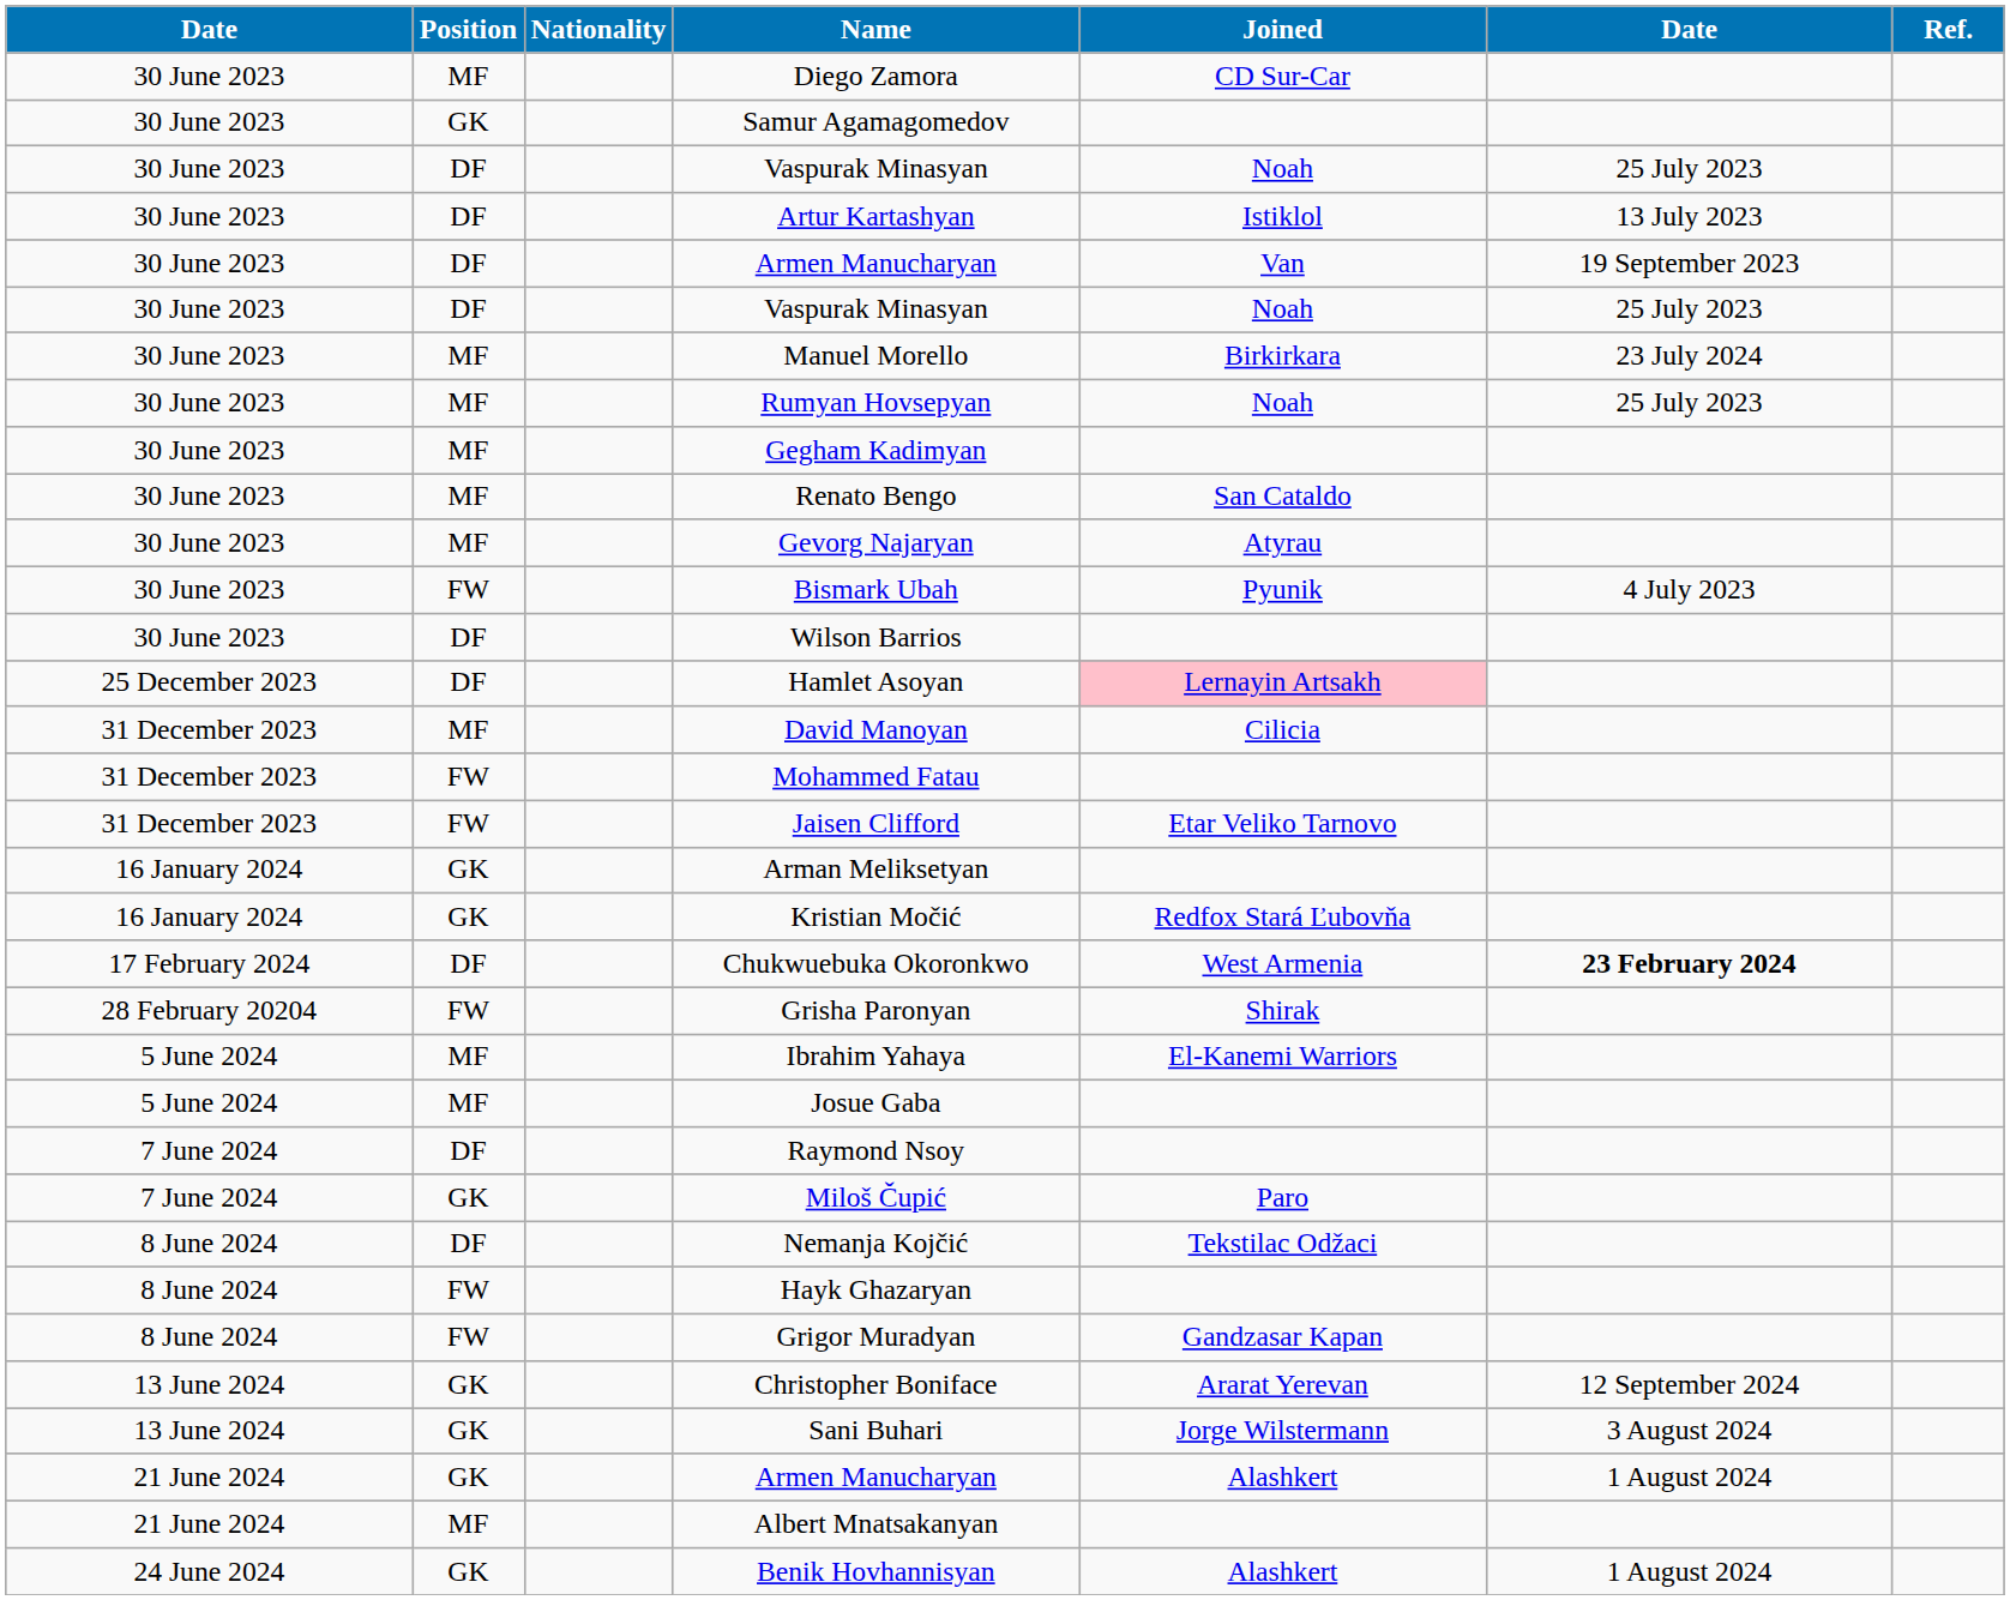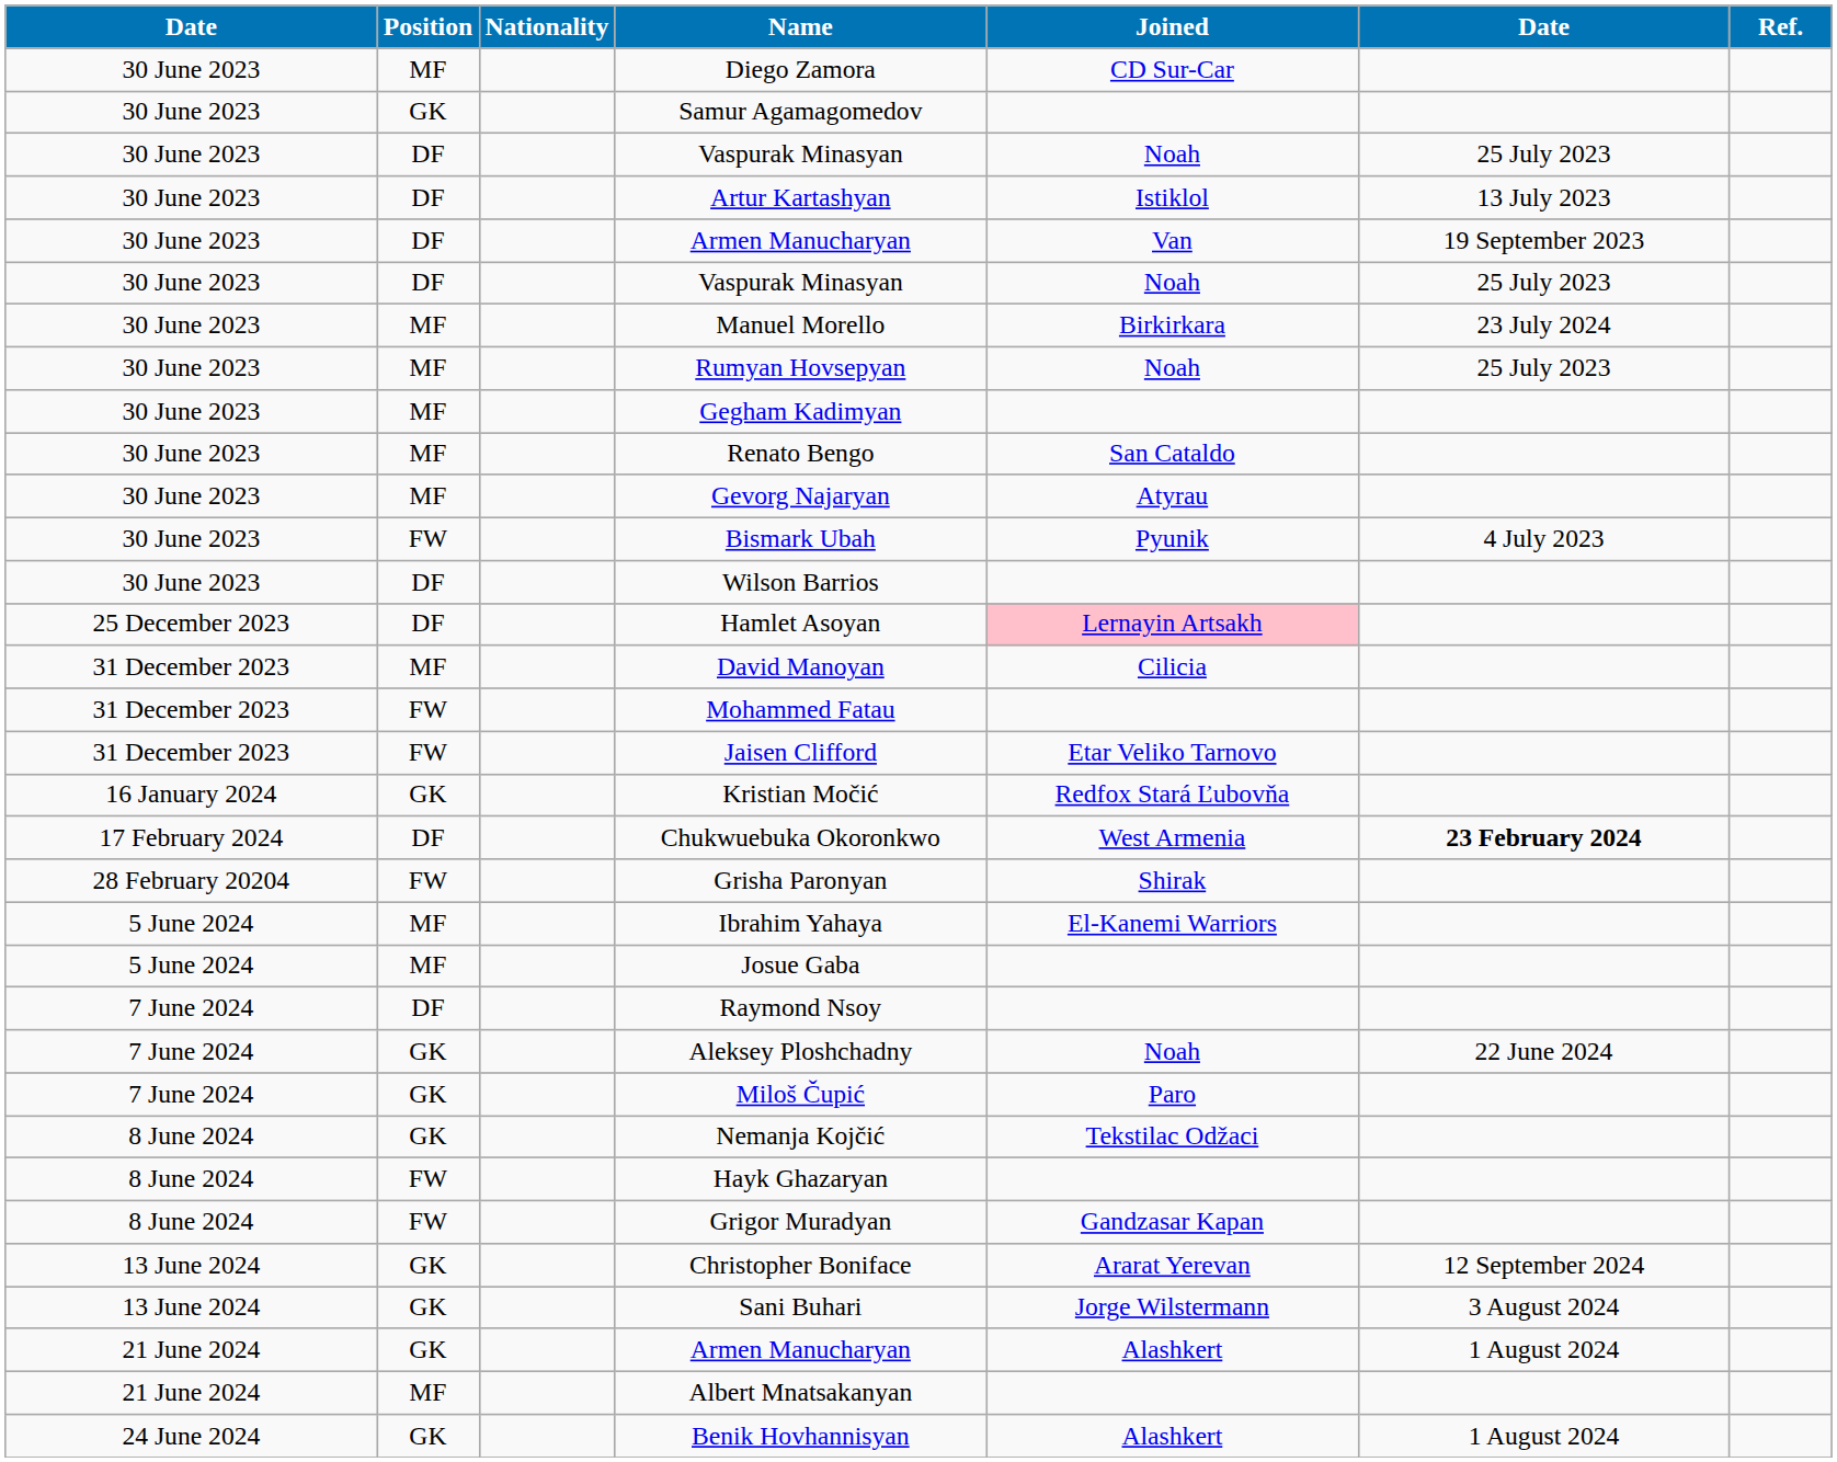- row: 16 January 2024 | GK | Arman Meliksetyan
+ row: 7 June 2024 | GK | Aleksey Ploshchadny | Noah | 22 June 2024
Nemanja Kojčić | Position: DF -> GK
